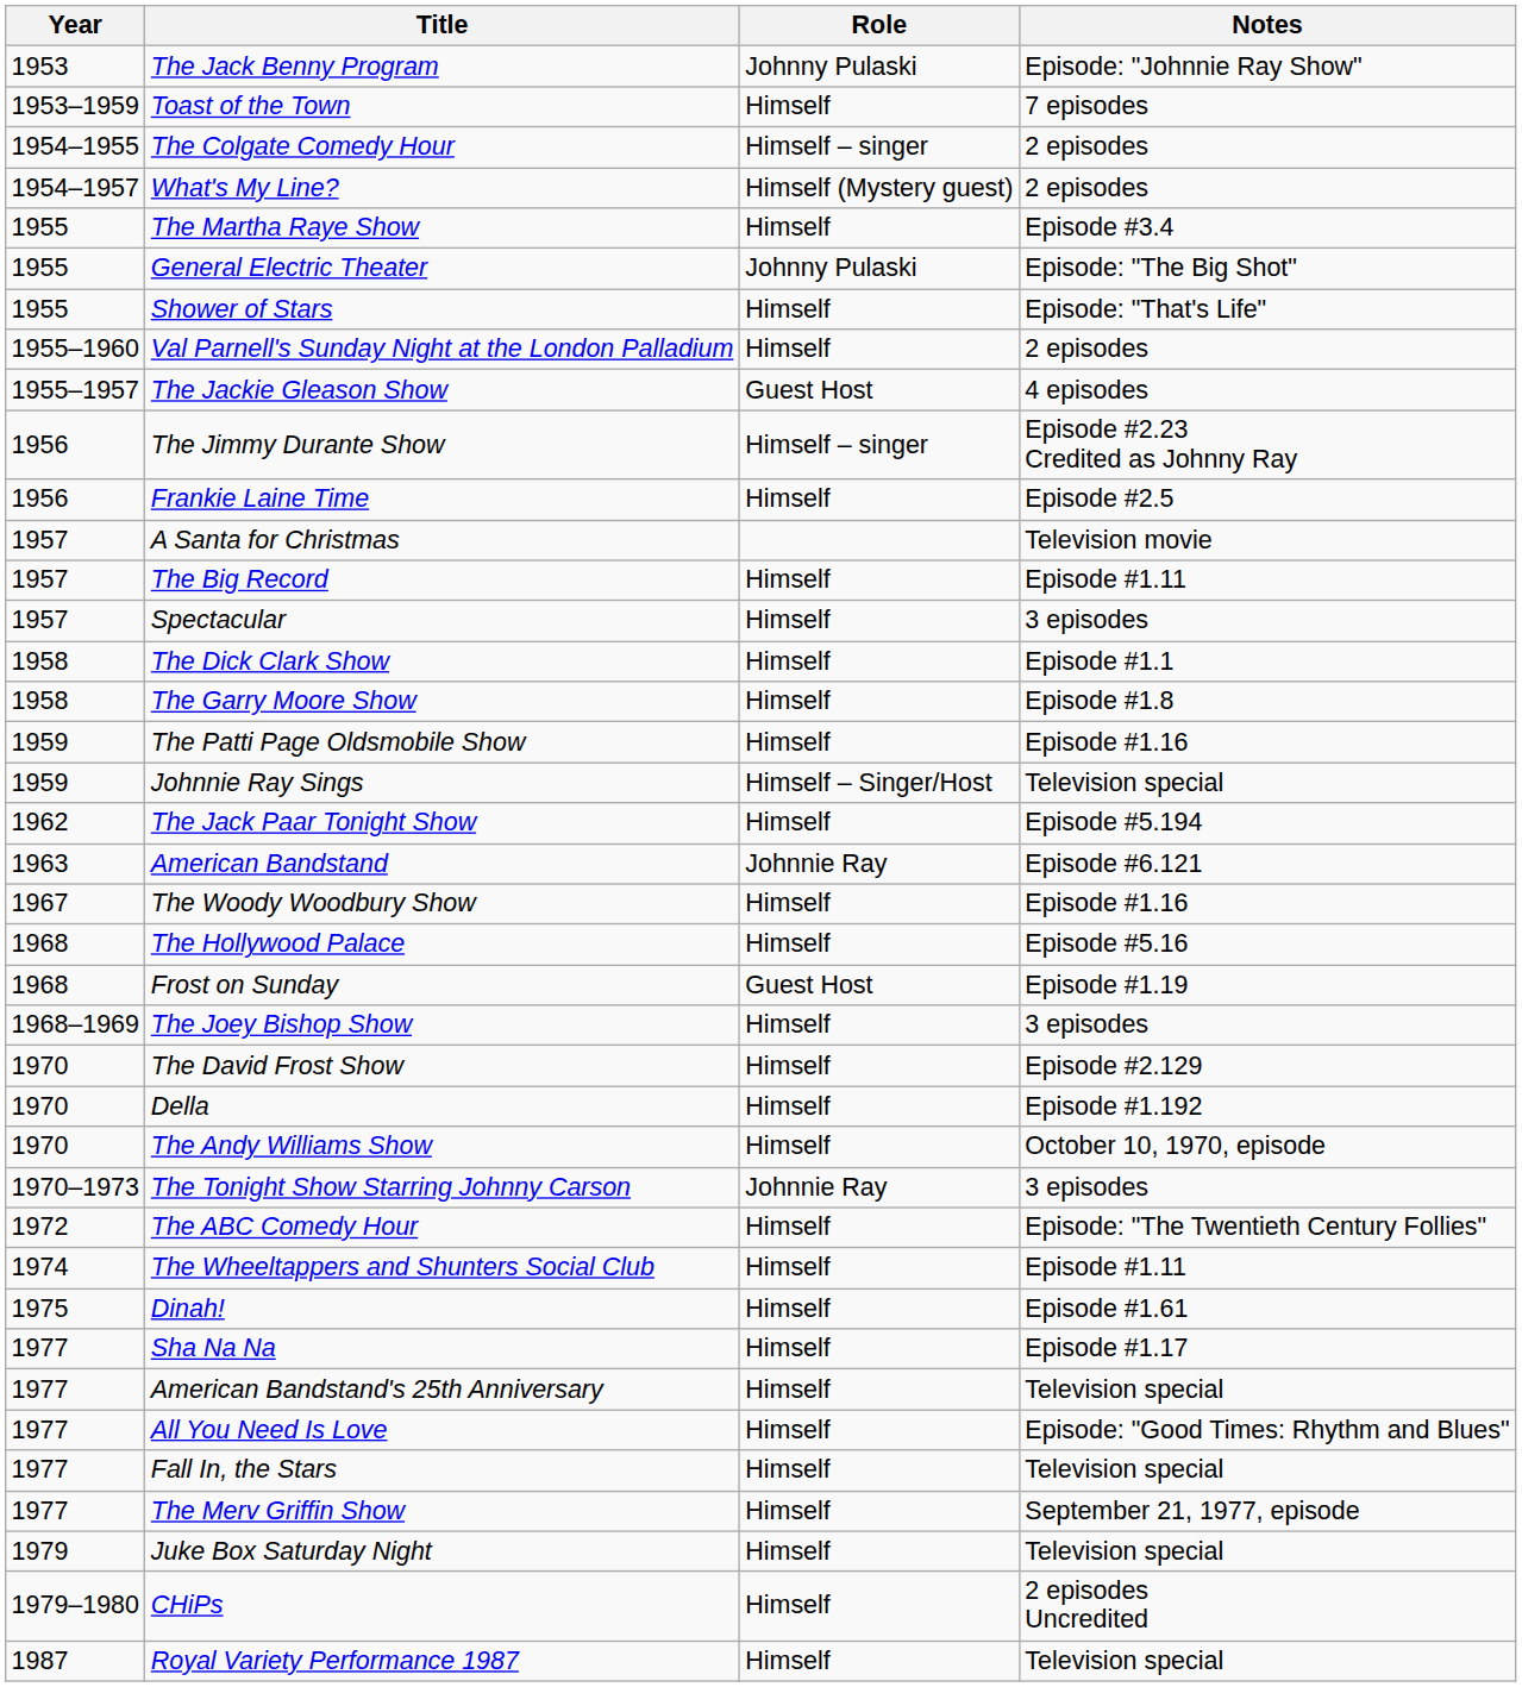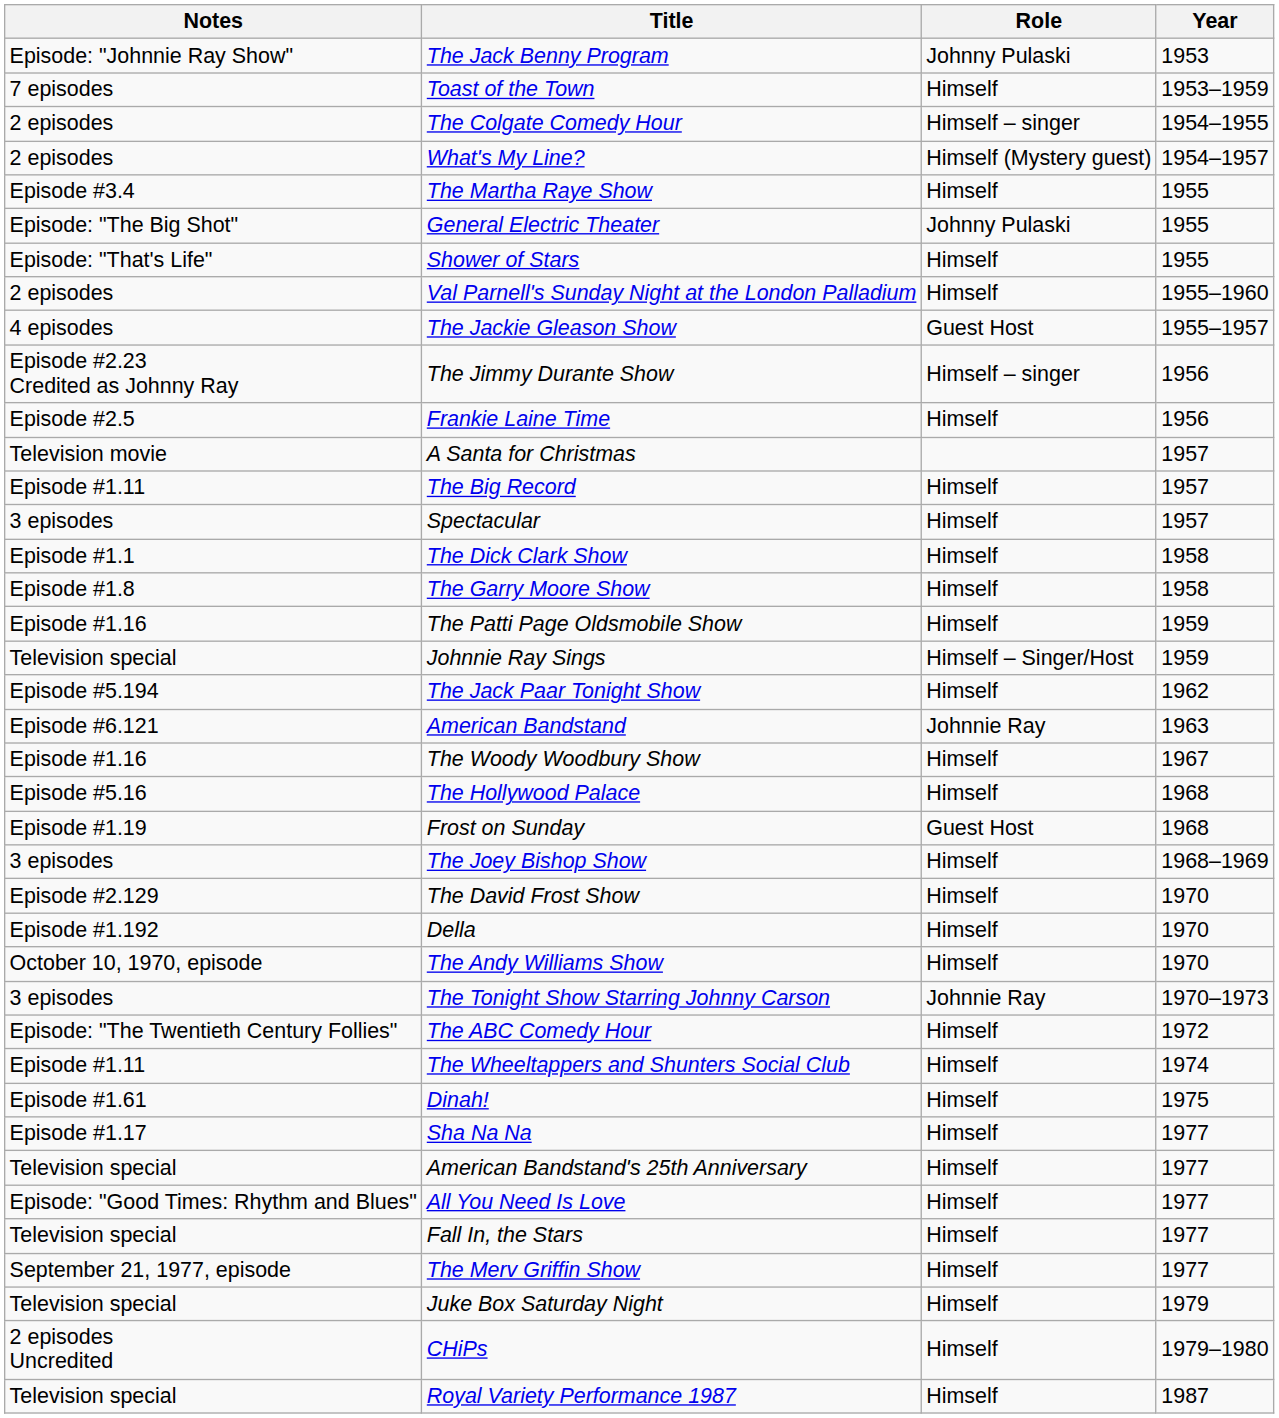columns swapped: Year <-> Notes
